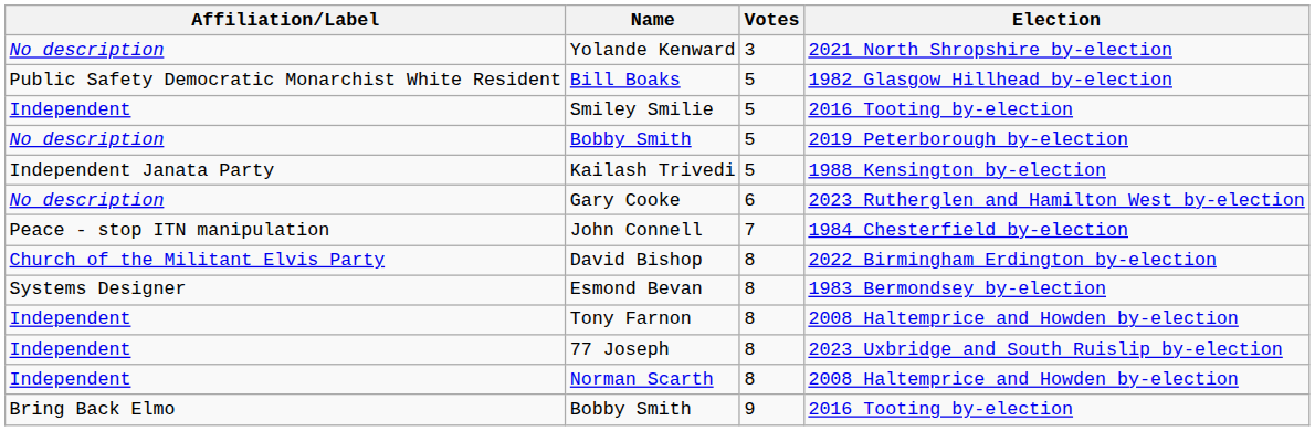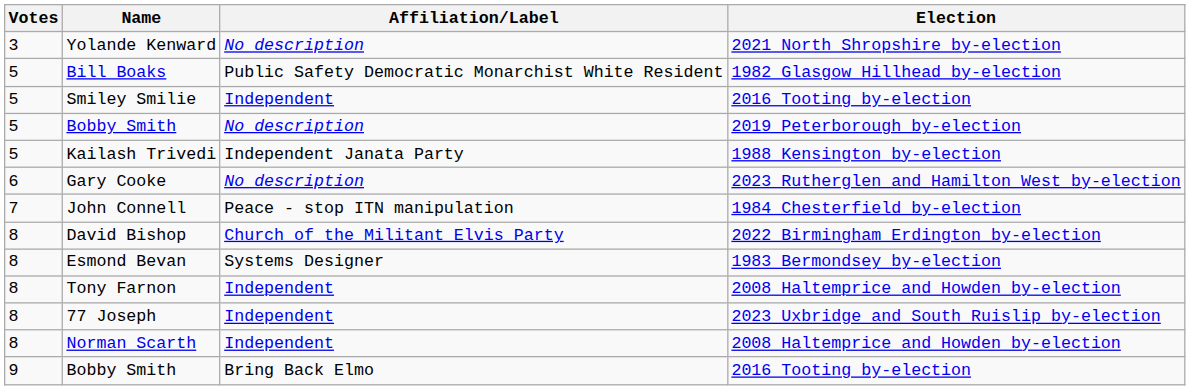columns swapped: Votes <-> Affiliation/Label
